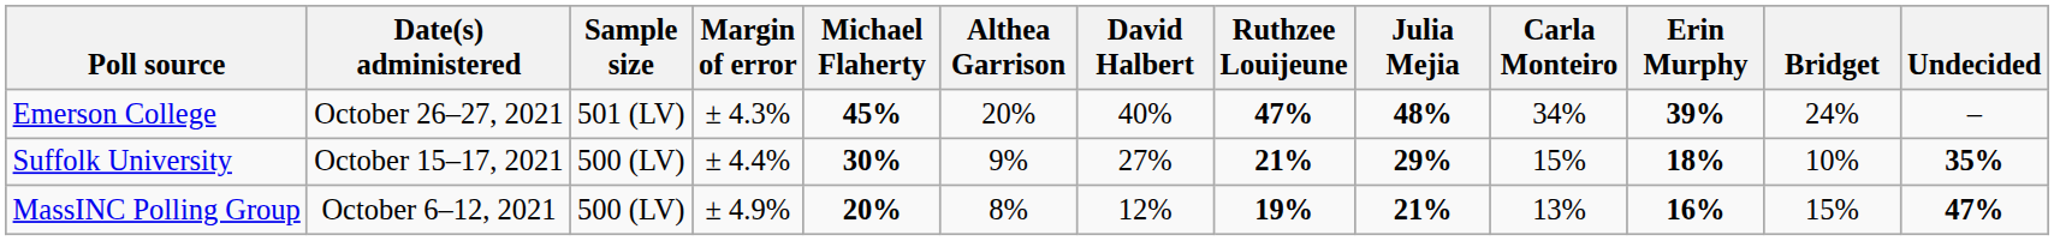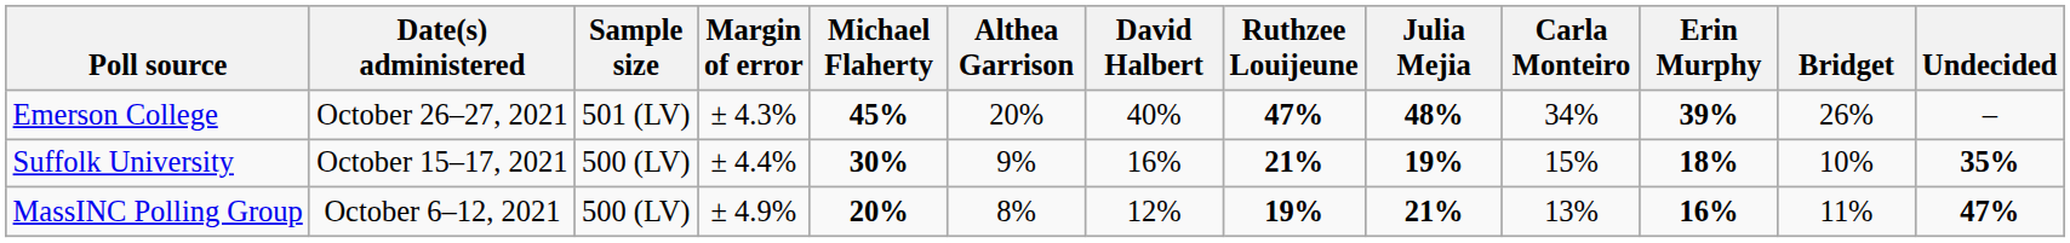Emerson College | Bridget: 24% -> 26%
Suffolk University | David Halbert: 27% -> 16%
Suffolk University | Julia Mejia: 29% -> 19%
MassINC Polling Group | Bridget: 15% -> 11%
